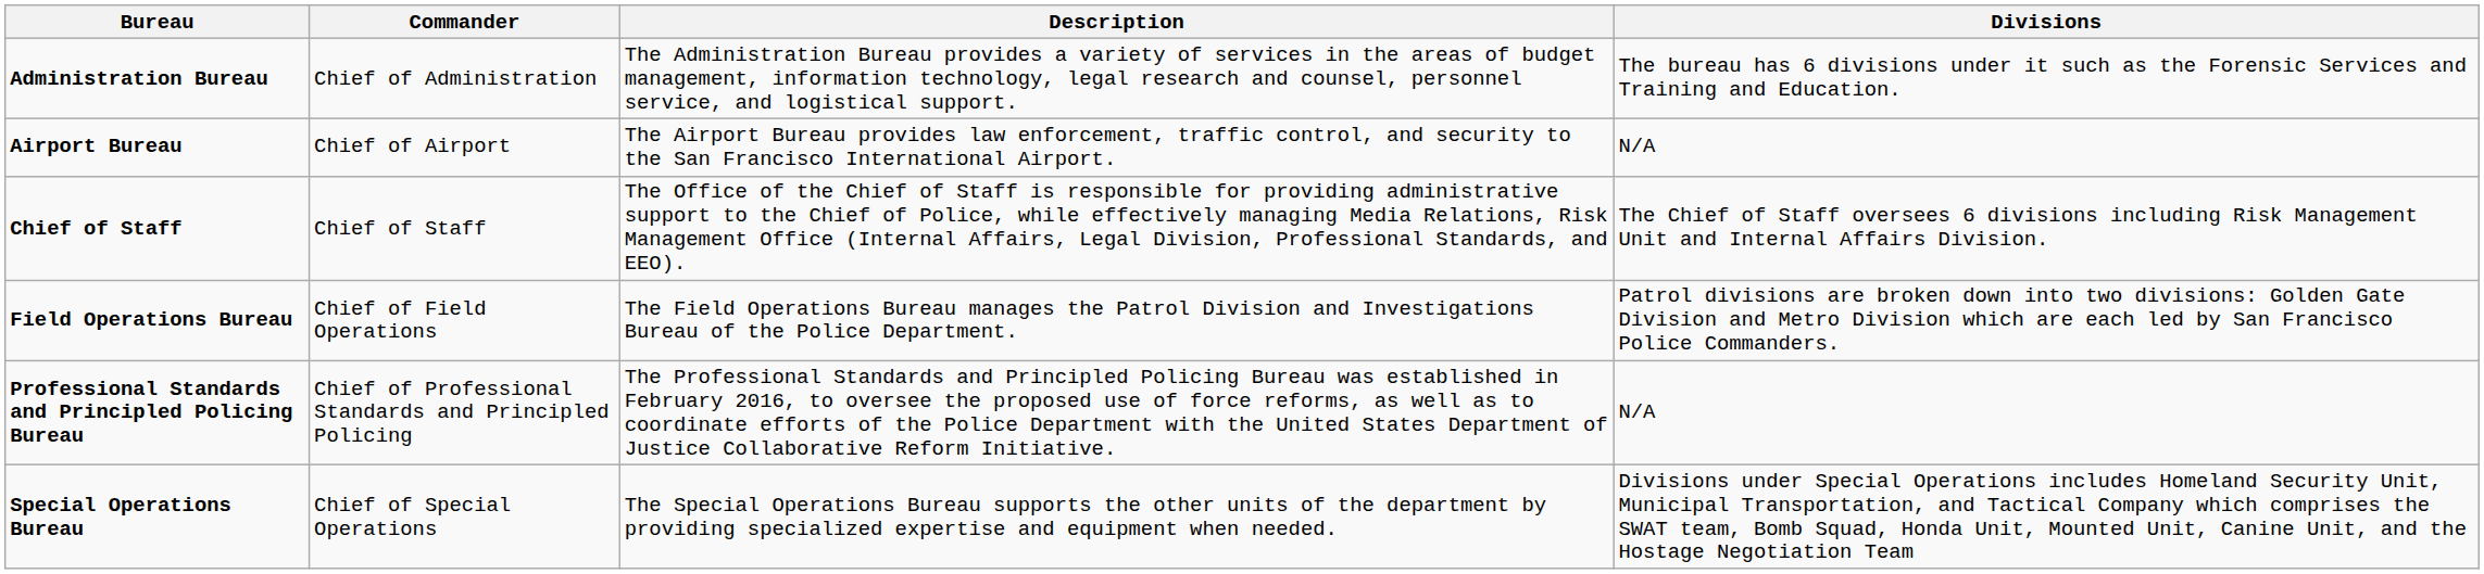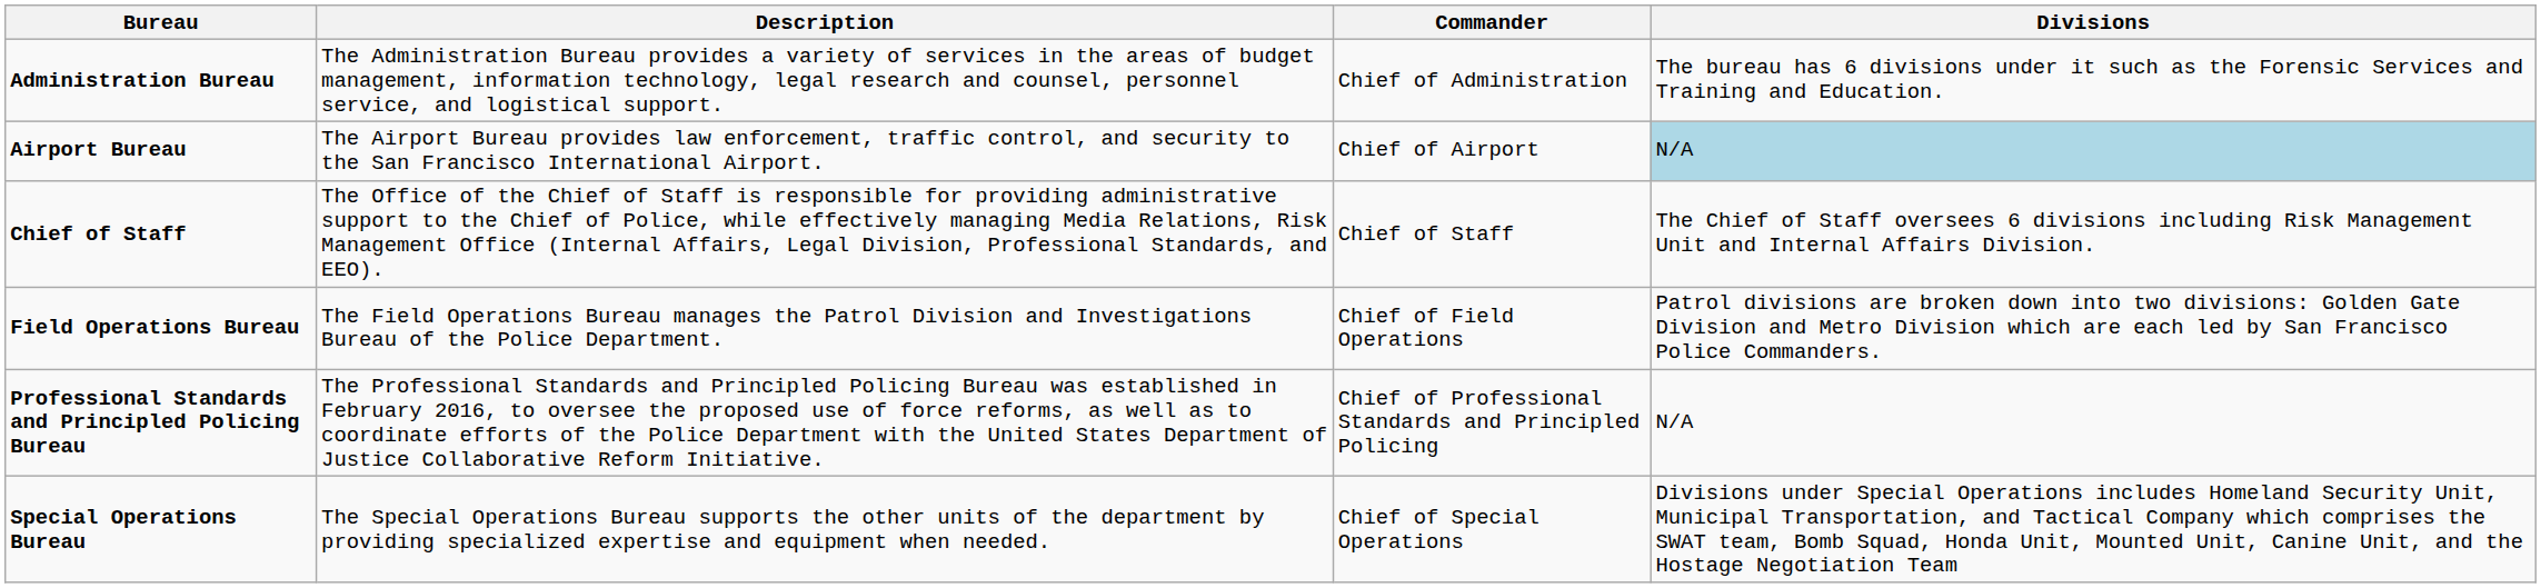columns swapped: Commander <-> Description
Airport Bureau | Divisions: no background -> lightblue background
